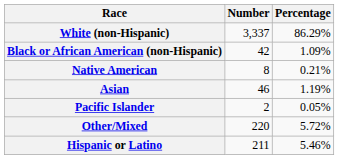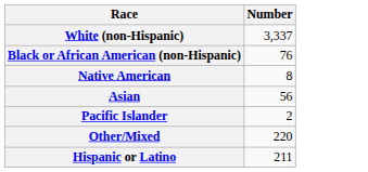- column: Percentage | 86.29% | 1.09% | 0.21% | 1.19% | 0.05% | 5.72% | 5.46%
Black or African American (non-Hispanic) | Number: 42 -> 76
Asian | Number: 46 -> 56
